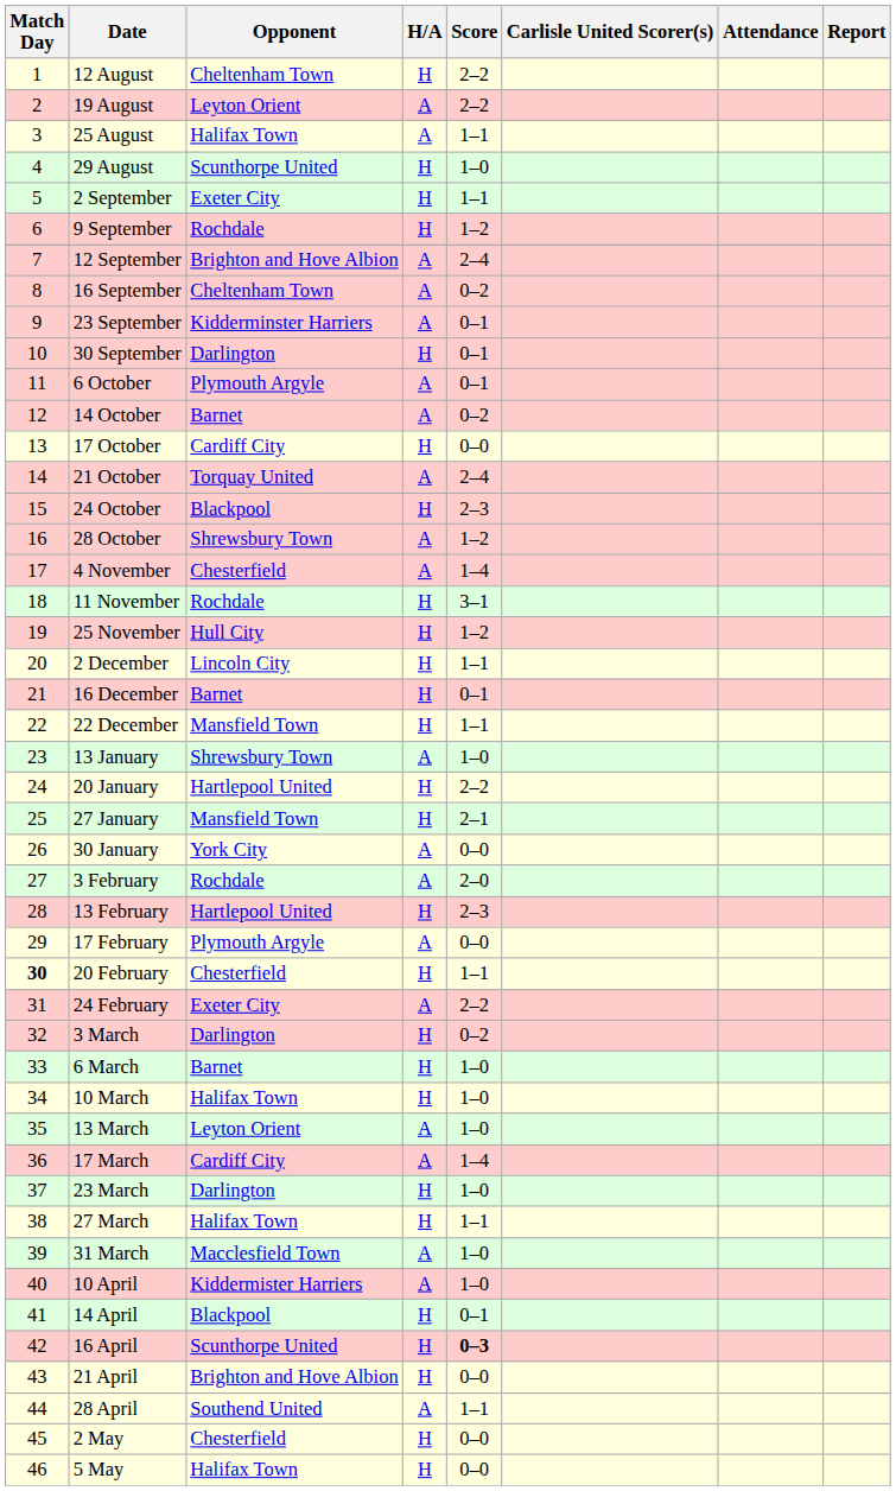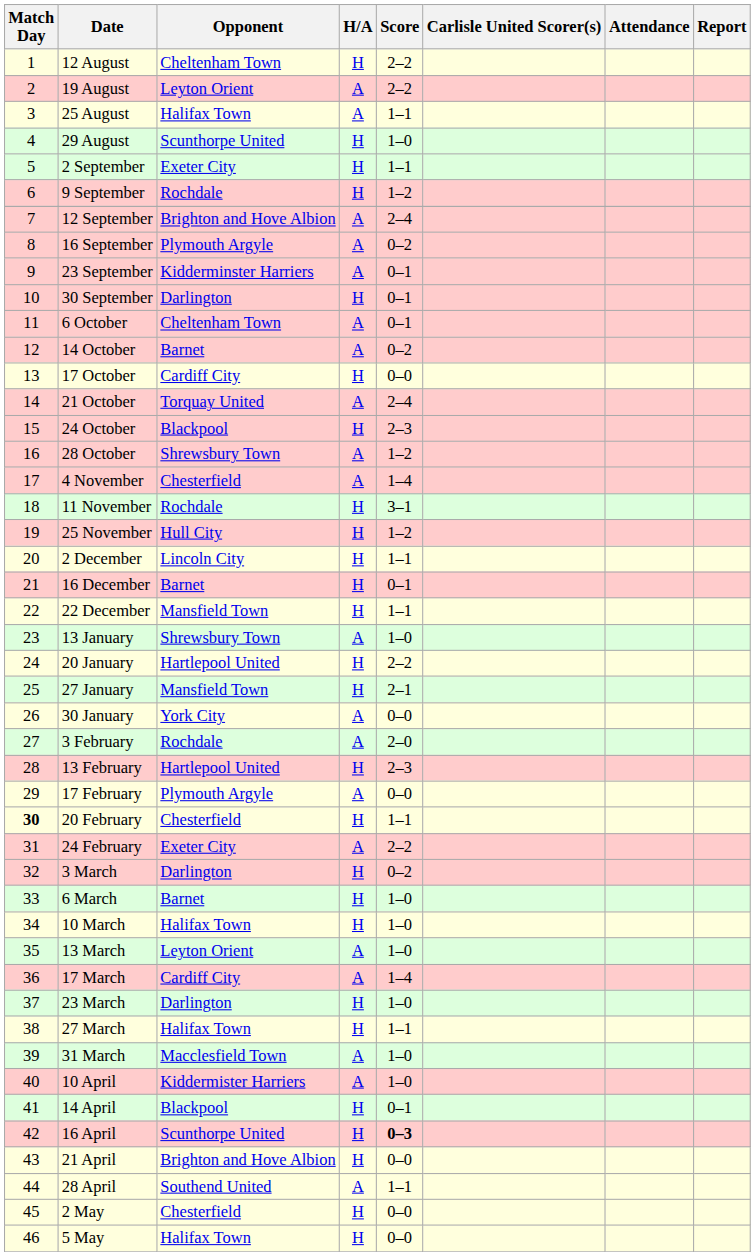16 September | Opponent: Cheltenham Town -> Plymouth Argyle
6 October | Opponent: Plymouth Argyle -> Cheltenham Town
